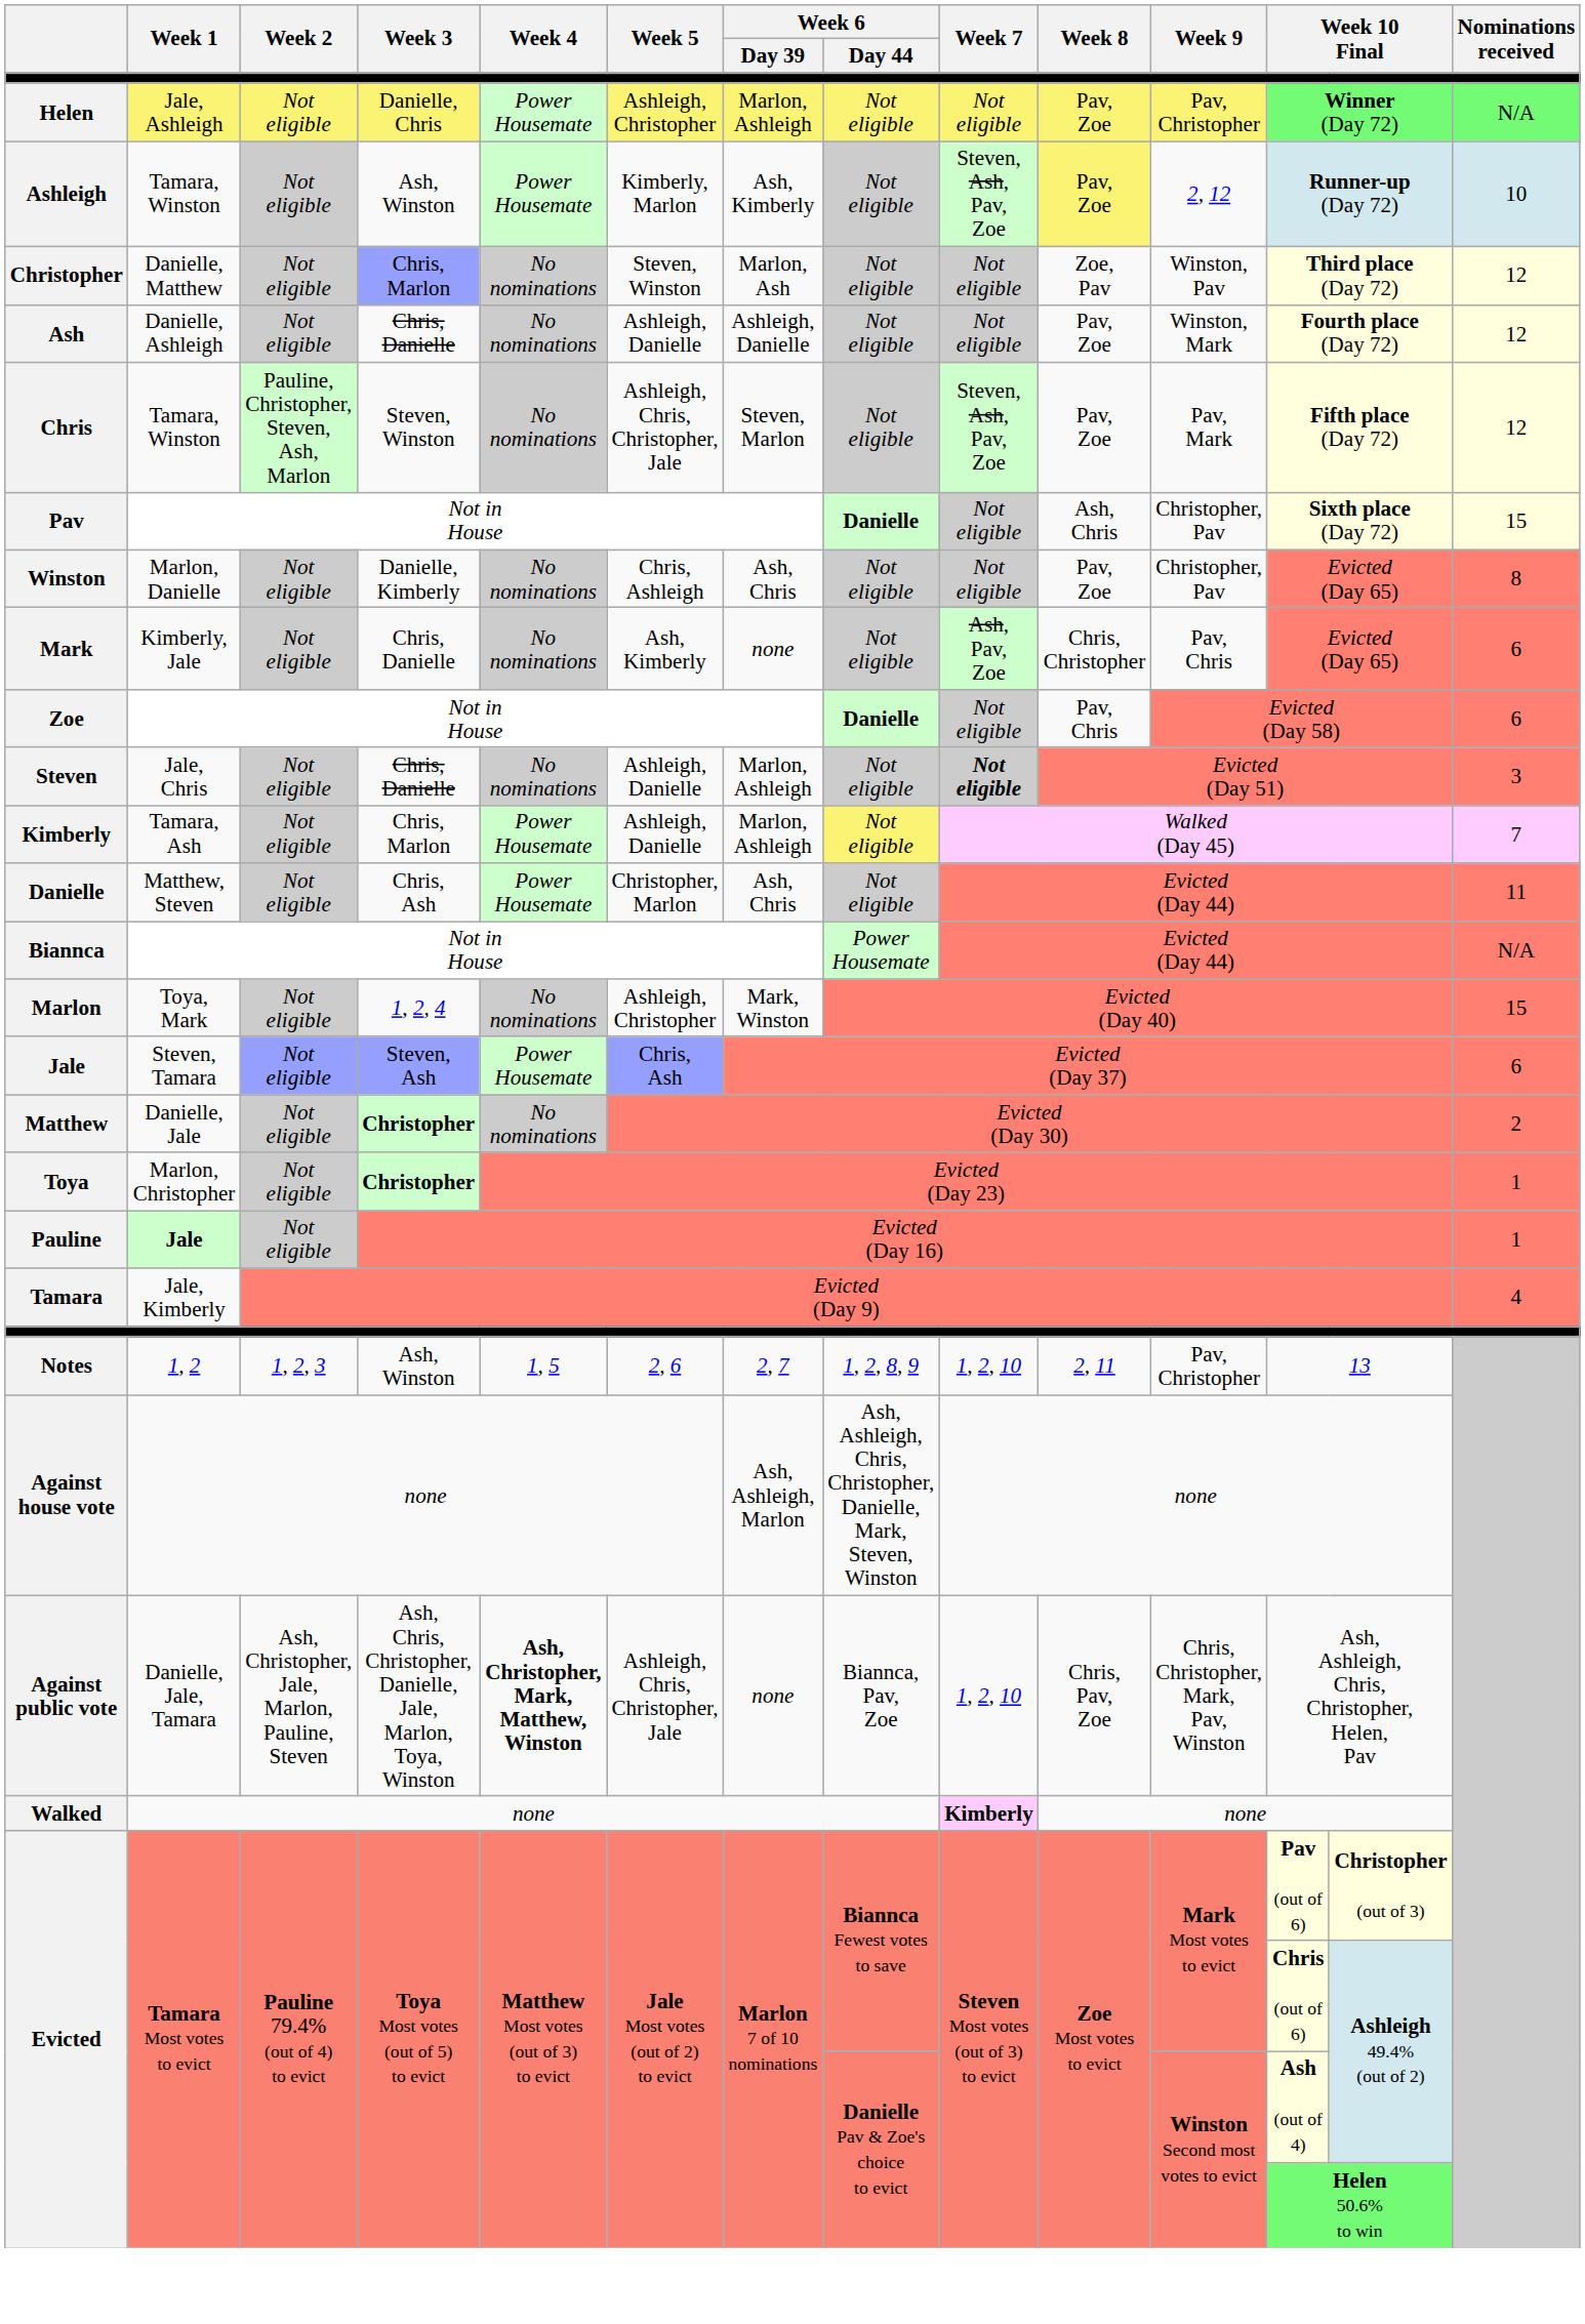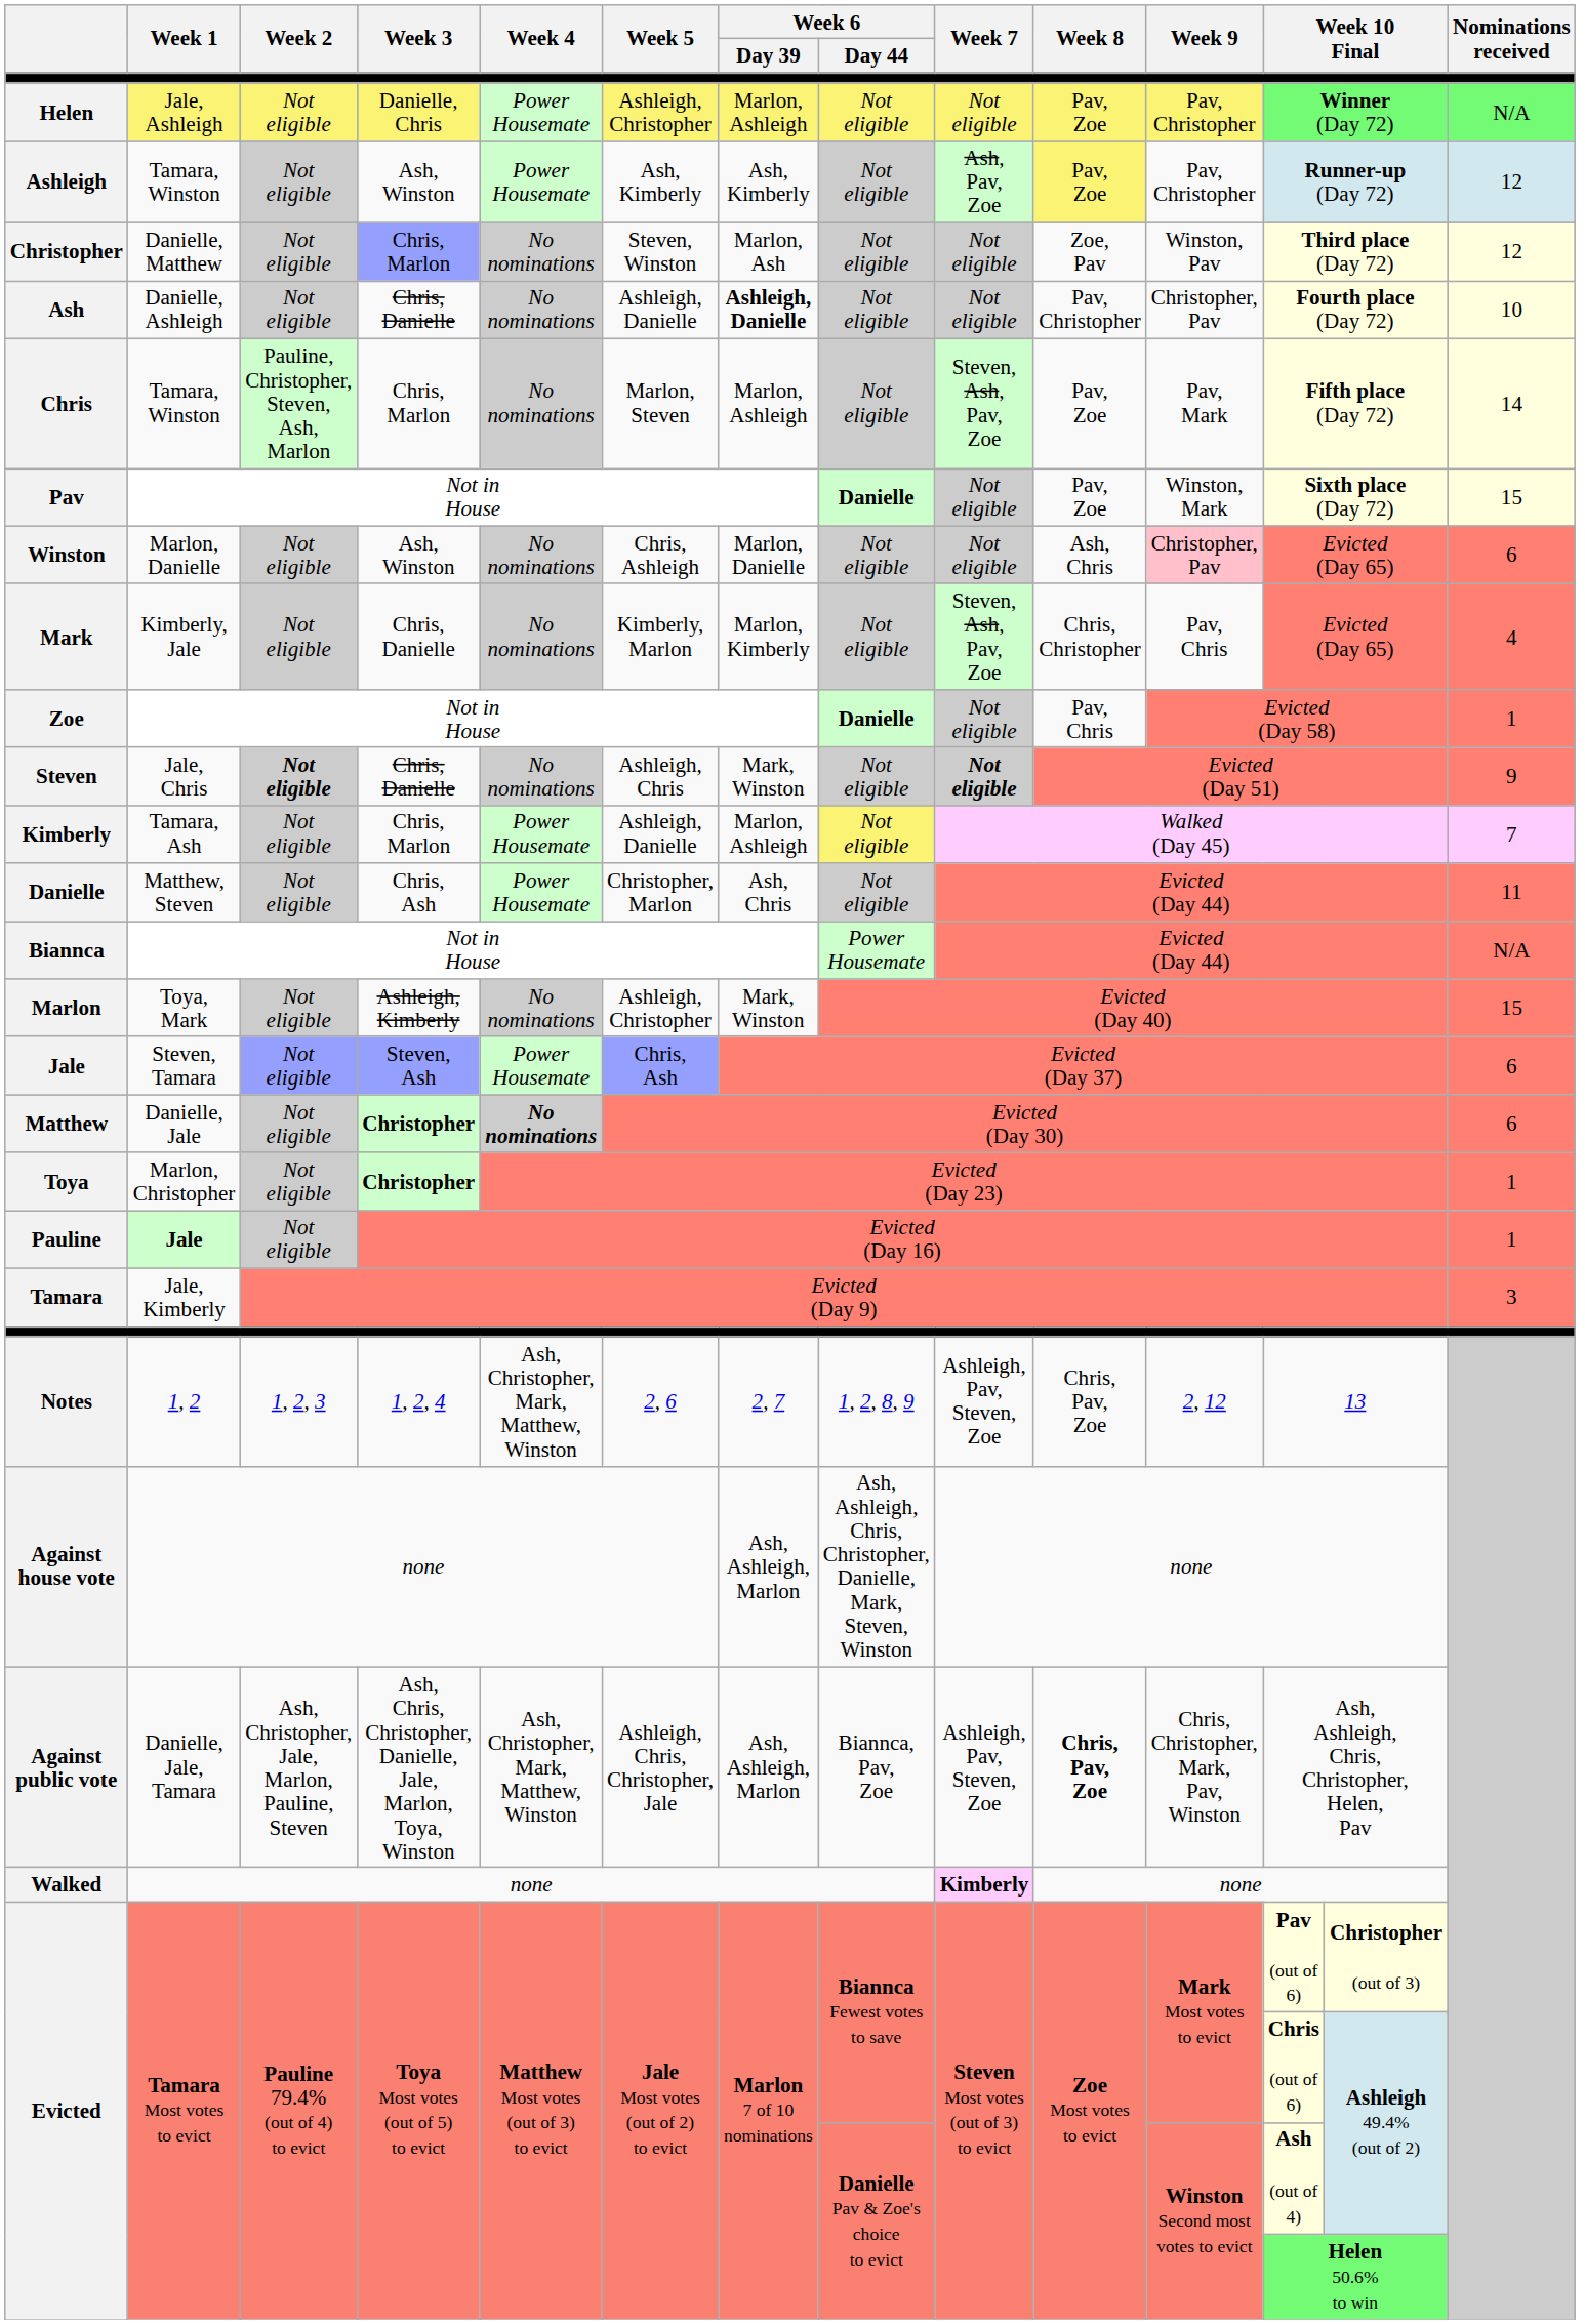Ashleigh | Week 5: Kimberly, Marlon -> Ash, Kimberly
Ashleigh | Week 7: Steven, Ash, Pav, Zoe -> Ash, Pav, Zoe
Ashleigh | Week 9: 2, 12 -> Pav, Christopher
Ashleigh | Nominations received: 10 -> 12
Ash | Week 6 / Day 39: normal -> bold
Ash | Week 8: Pav, Zoe -> Pav, Christopher
Ash | Week 9: Winston, Mark -> Christopher, Pav
Ash | Nominations received: 12 -> 10
Chris | Week 3: Steven, Winston -> Chris, Marlon
Chris | Week 5: Ashleigh, Chris, Christopher, Jale -> Marlon, Steven
Chris | Week 6 / Day 39: Steven, Marlon -> Marlon, Ashleigh
Chris | Nominations received: 12 -> 14
Pav | Week 8: Ash, Chris -> Pav, Zoe
Pav | Week 9: Christopher, Pav -> Winston, Mark
Winston | Week 3: Danielle, Kimberly -> Ash, Winston
Winston | Week 6 / Day 39: Ash, Chris -> Marlon, Danielle
Winston | Week 8: Pav, Zoe -> Ash, Chris
Winston | Week 9: no background -> pink background
Winston | Nominations received: 8 -> 6
Mark | Week 5: Ash, Kimberly -> Kimberly, Marlon
Mark | Week 6 / Day 39: none -> Marlon, Kimberly
Mark | Week 7: Ash, Pav, Zoe -> Steven, Ash, Pav, Zoe
Mark | Nominations received: 6 -> 4
Zoe | Nominations received: 6 -> 1
Steven | Week 2: normal -> bold
Steven | Week 5: Ashleigh, Danielle -> Ashleigh, Chris
Steven | Week 6 / Day 39: Marlon, Ashleigh -> Mark, Winston
Steven | Nominations received: 3 -> 9
Marlon | Week 3: 1, 2, 4 -> Ashleigh, Kimberly
Matthew | Week 4: normal -> bold
Matthew | Nominations received: 2 -> 6
Tamara | Nominations received: 4 -> 3
Notes | Week 3: Ash, Winston -> 1, 2, 4
Notes | Week 4: 1, 5 -> Ash, Christopher, Mark, Matthew, Winston
Notes | Week 7: 1, 2, 10 -> Ashleigh, Pav, Steven, Zoe
Notes | Week 8: 2, 11 -> Chris, Pav, Zoe
Notes | Week 9: Pav, Christopher -> 2, 12
Against public vote | Week 4: bold -> normal
Against public vote | Week 6 / Day 39: none -> Ash, Ashleigh, Marlon
Against public vote | Week 7: 1, 2, 10 -> Ashleigh, Pav, Steven, Zoe
Against public vote | Week 8: normal -> bold
